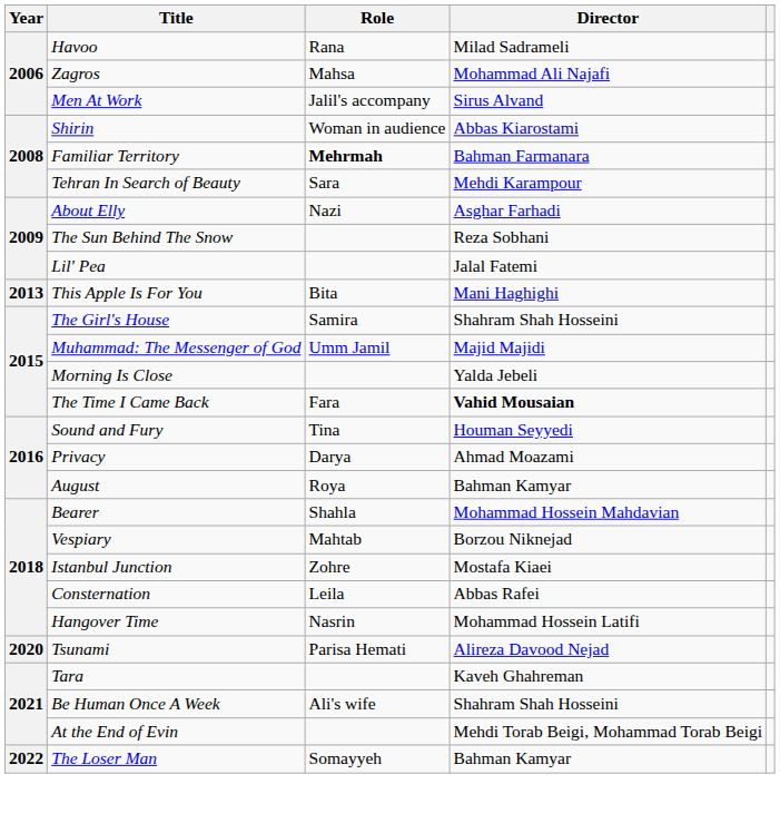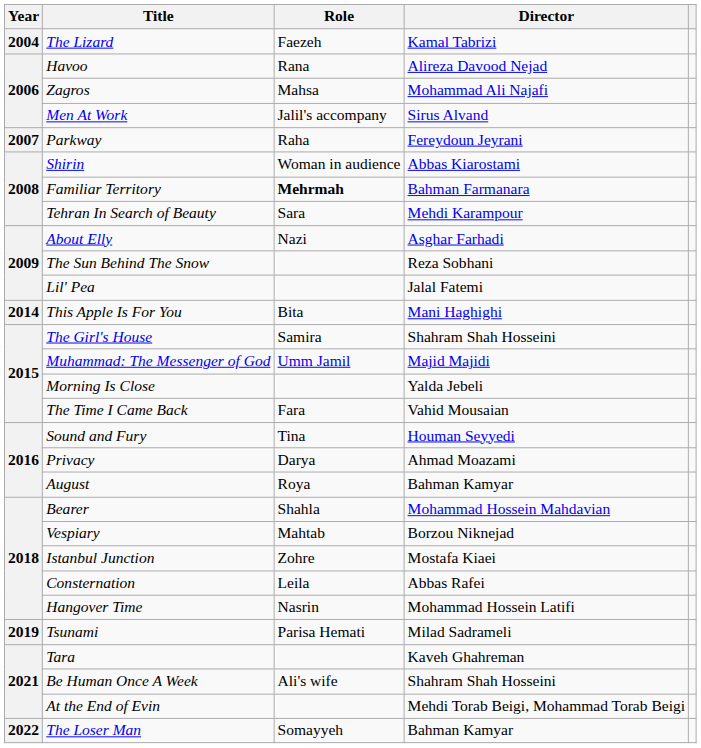+ row: 2004 | The Lizard | Faezeh | Kamal Tabrizi
Havoo | Director: Milad Sadrameli -> Alireza Davood Nejad
+ row: 2007 | Parkway | Raha | Fereydoun Jeyrani
This Apple Is For You | Year: 2013 -> 2014
The Time I Came Back | Director: bold -> normal
Tsunami | Year: 2020 -> 2019
Tsunami | Director: Alireza Davood Nejad -> Milad Sadrameli
